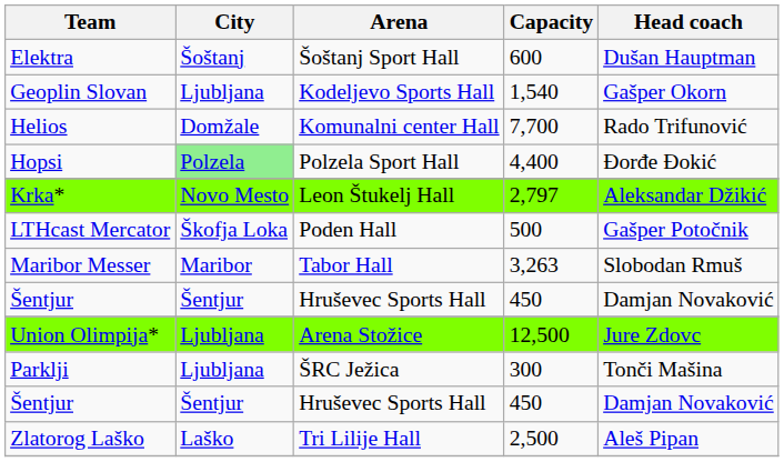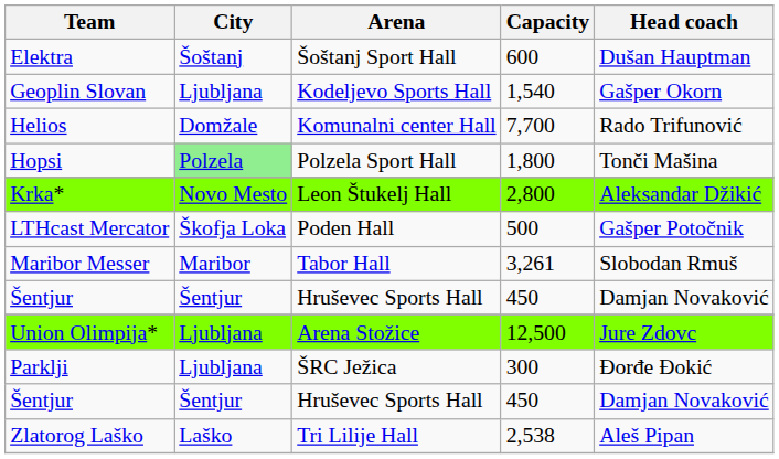Hopsi | Capacity: 4,400 -> 1,800
Hopsi | Head coach: Đorđe Đokić -> Tonči Mašina
Krka* | Capacity: 2,797 -> 2,800
Maribor Messer | Capacity: 3,263 -> 3,261
Parklji | Head coach: Tonči Mašina -> Đorđe Đokić
Zlatorog Laško | Capacity: 2,500 -> 2,538
